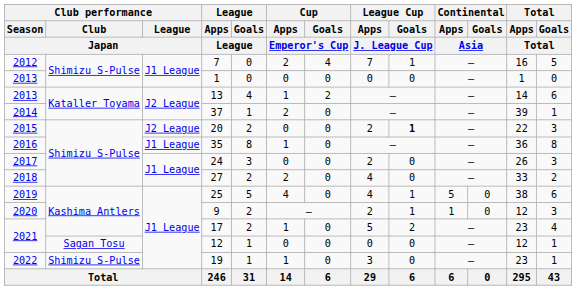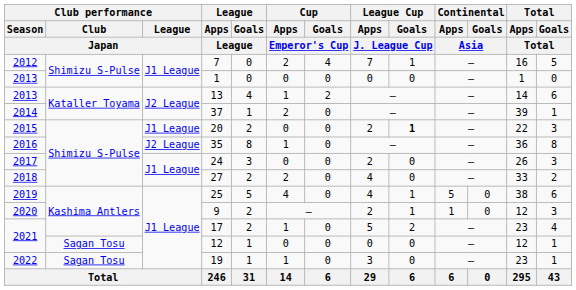20 | Club performance / League / Japan: J2 League -> J1 League
35 | Club performance / League / Japan: J1 League -> J2 League
19 | Club performance / Club / Japan: Shimizu S-Pulse -> Sagan Tosu
